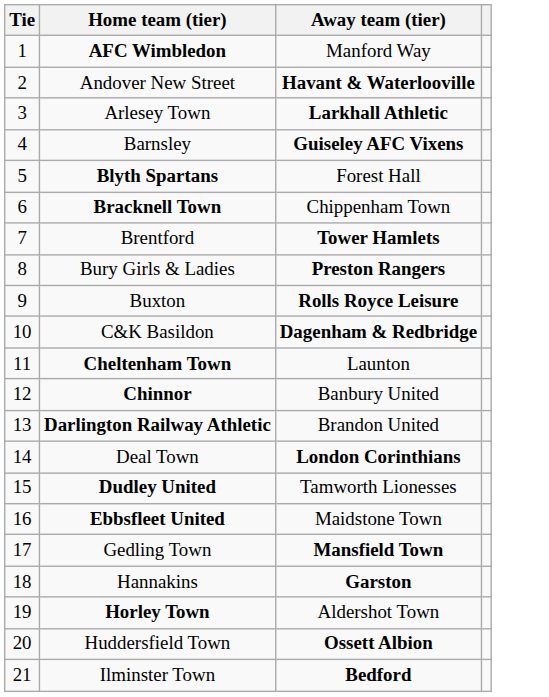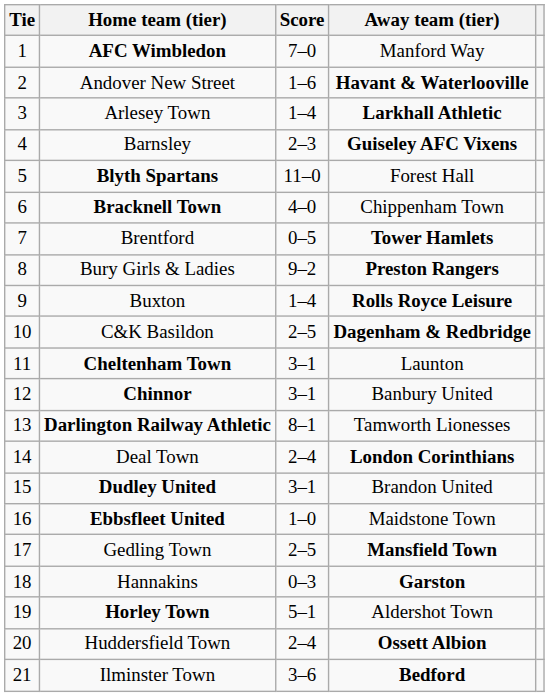+ column: Score | 7–0 | 1–6 | 1–4 | 2–3 | 11–0 | 4–0 | 0–5 | 9–2 | 1–4 | 2–5 | 3–1 | 3–1 | 8–1 | 2–4 | 3–1 | 1–0 | 2–5 | 0–3 | 5–1 | 2–4 | 3–6
Darlington Railway Athletic | Away team (tier): Brandon United -> Tamworth Lionesses
Dudley United | Away team (tier): Tamworth Lionesses -> Brandon United
